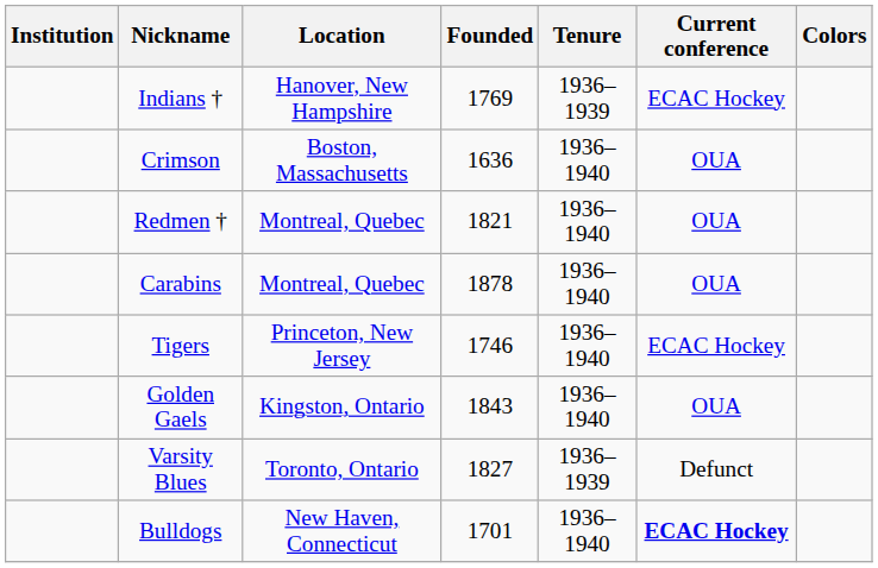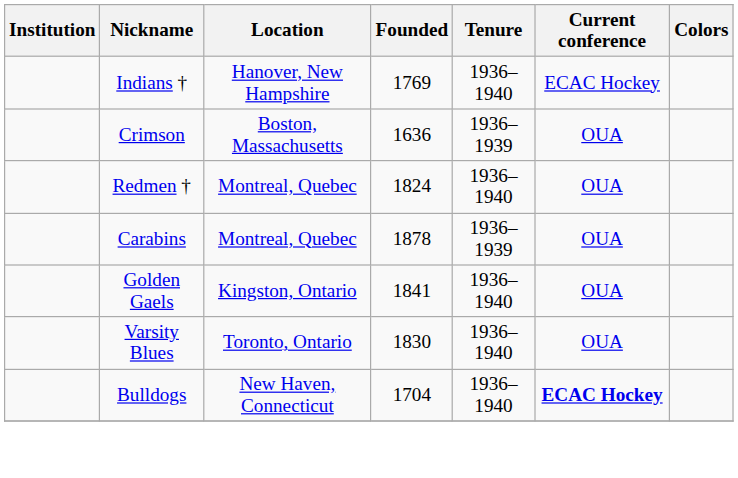Indians † | Tenure: 1936–1939 -> 1936–1940
Crimson | Tenure: 1936–1940 -> 1936–1939
Redmen † | Founded: 1821 -> 1824
Carabins | Tenure: 1936–1940 -> 1936–1939
- row: Tigers | Princeton, New Jersey | 1746 | 1936–1940 | ECAC Hockey
Golden Gaels | Founded: 1843 -> 1841
Varsity Blues | Founded: 1827 -> 1830
Varsity Blues | Tenure: 1936–1939 -> 1936–1940
Varsity Blues | Current conference: Defunct -> OUA
Bulldogs | Founded: 1701 -> 1704
